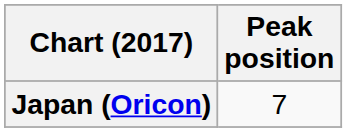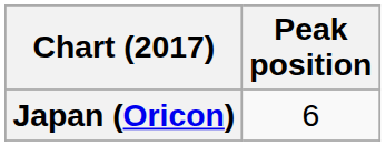Japan (Oricon) | Peak position: 7 -> 6
